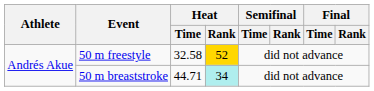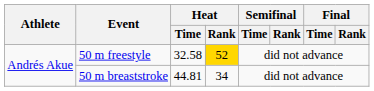50 m breaststroke | Heat / Time: 44.71 -> 44.81
50 m breaststroke | Heat / Rank: paleturquoise background -> no background
